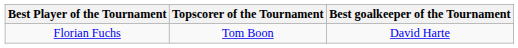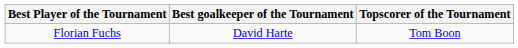columns swapped: Best goalkeeper of the Tournament <-> Topscorer of the Tournament
